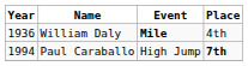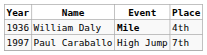Paul Caraballo | Year: 1994 -> 1997
Paul Caraballo | Place: bold -> normal
